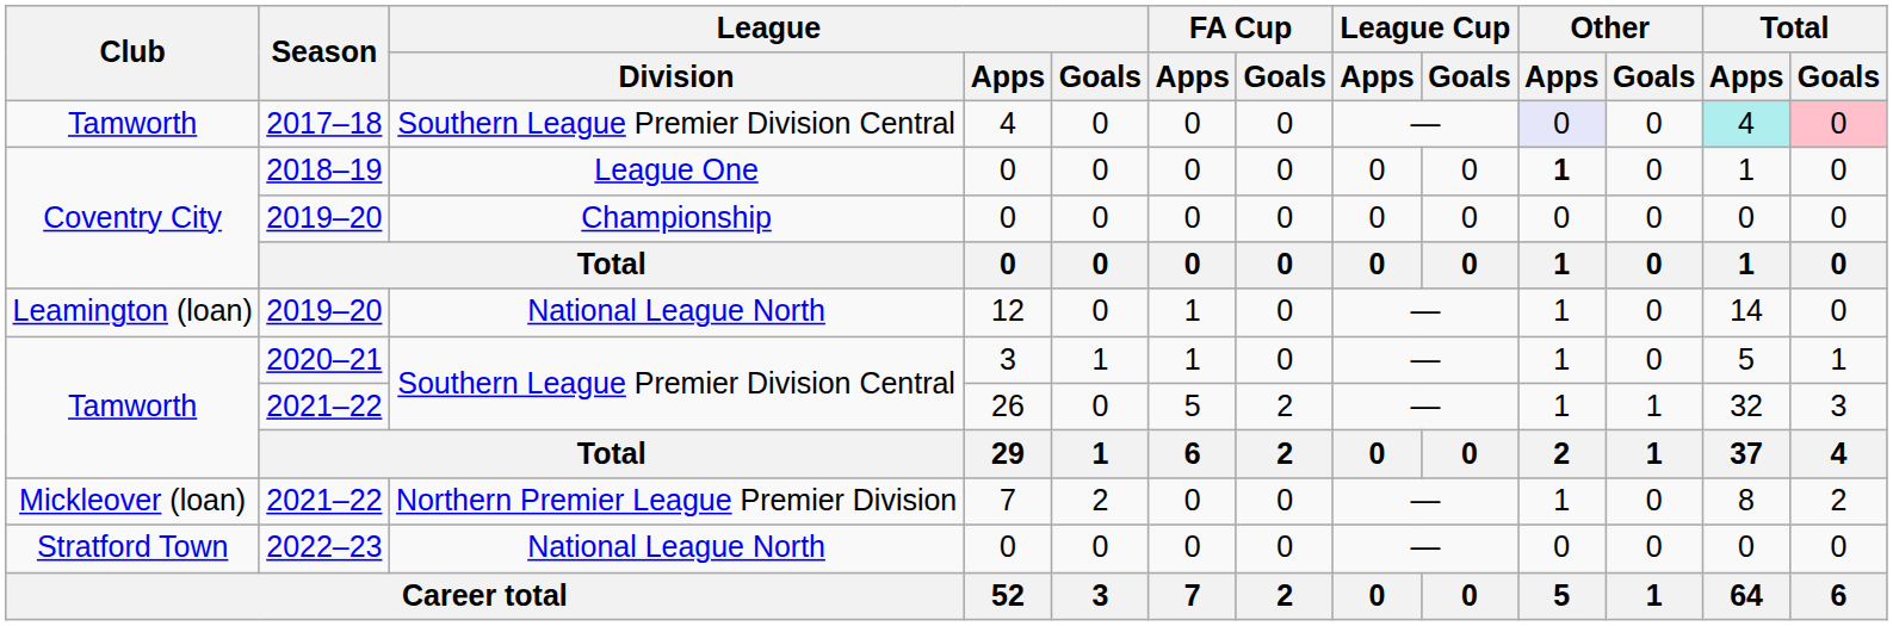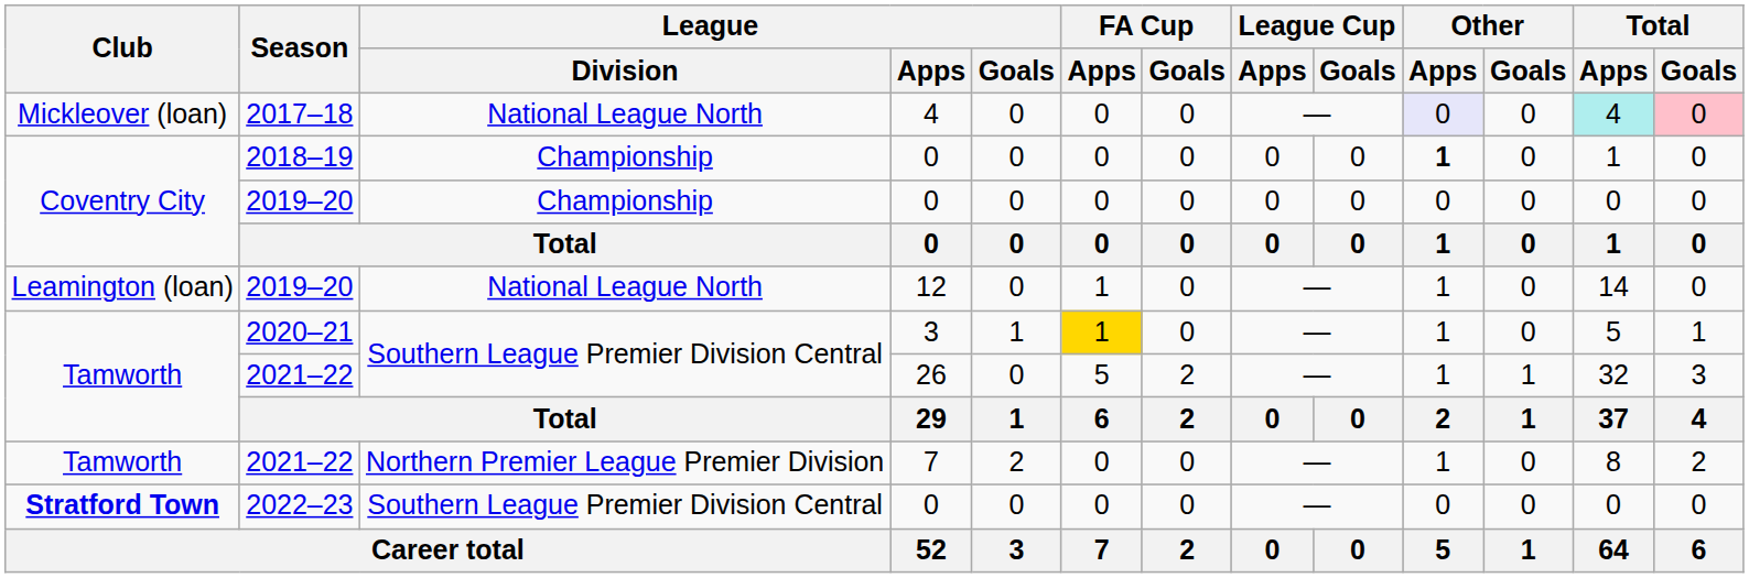2017–18 | Club: Tamworth -> Mickleover (loan)
2017–18 | League / Division: Southern League Premier Division Central -> National League North
2018–19 | League / Division: League One -> Championship
2020–21 | FA Cup / Apps: no background -> gold background
2021–22 / 7 | Club: Mickleover (loan) -> Tamworth
2022–23 | Club: normal -> bold
2022–23 | League / Division: National League North -> Southern League Premier Division Central
